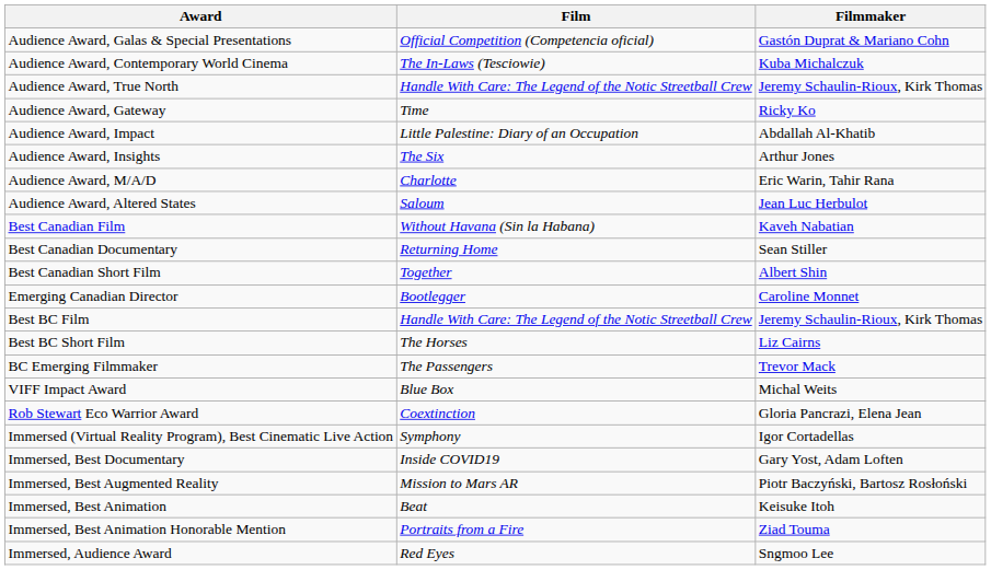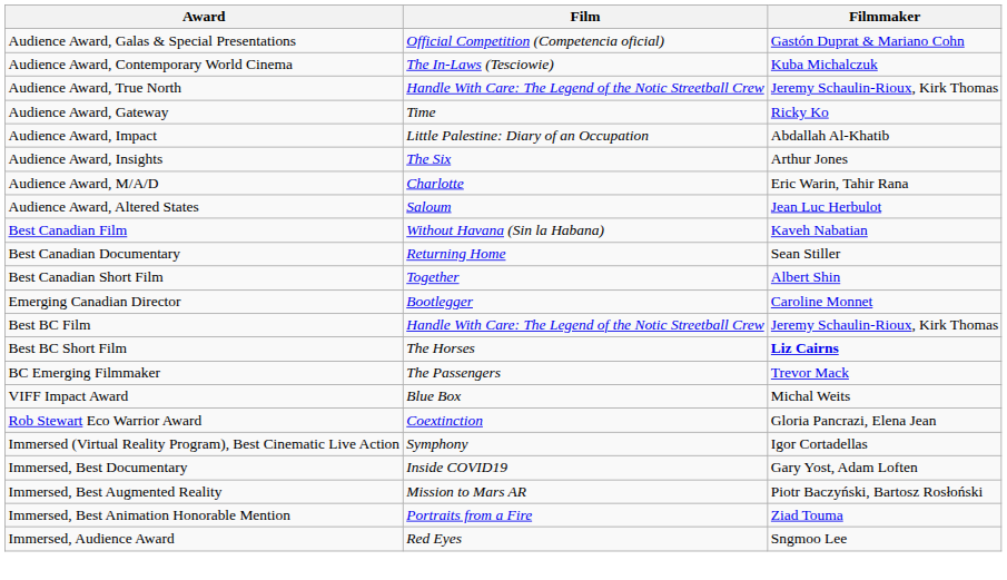Best BC Short Film | Filmmaker: normal -> bold
- row: Immersed, Best Animation | Beat | Keisuke Itoh
